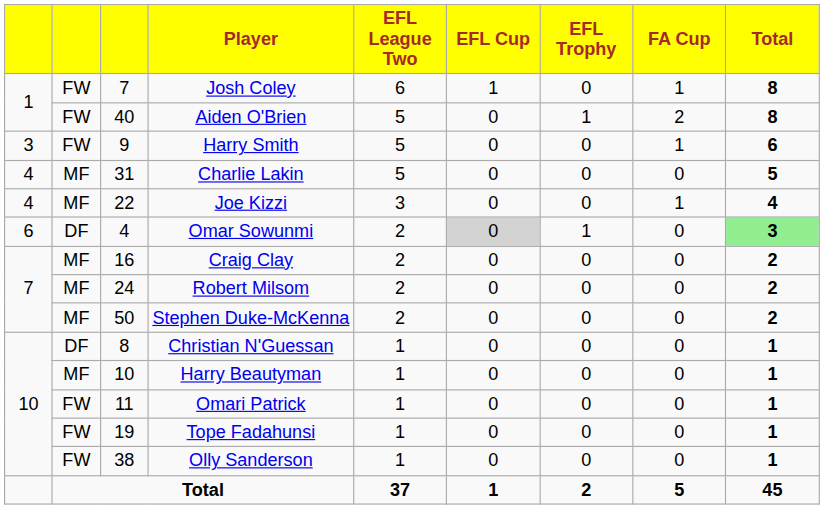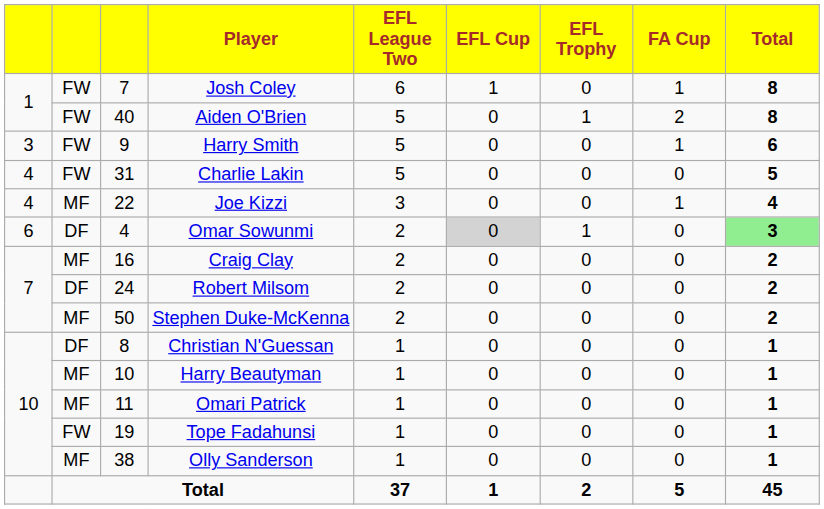Charlie Lakin | column 2: MF -> FW
Robert Milsom | column 2: MF -> DF
Omari Patrick | column 2: FW -> MF
Olly Sanderson | column 2: FW -> MF
